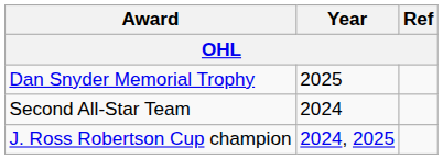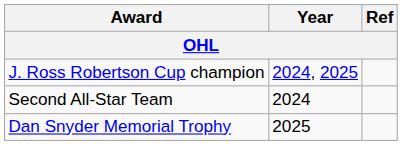rows swapped: J. Ross Robertson Cup champion <-> Dan Snyder Memorial Trophy
